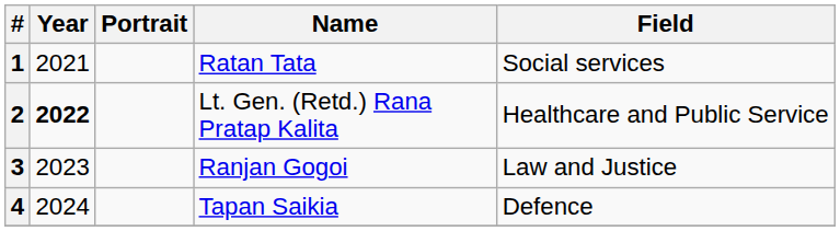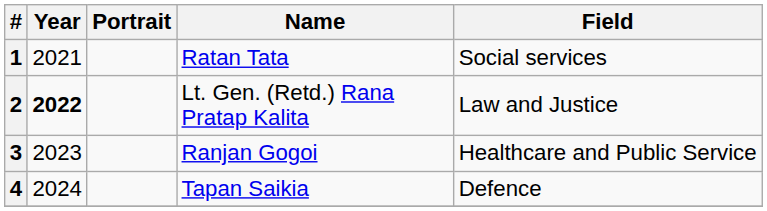2 | Field: Healthcare and Public Service -> Law and Justice
3 | Field: Law and Justice -> Healthcare and Public Service
